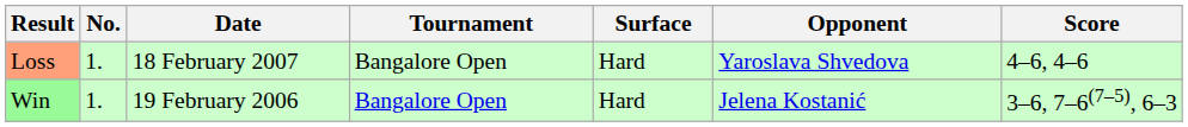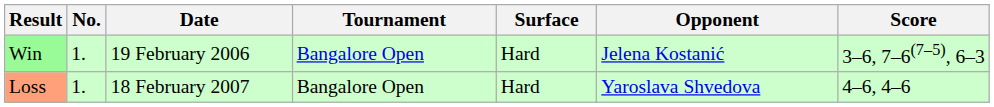rows swapped: Win <-> Loss
